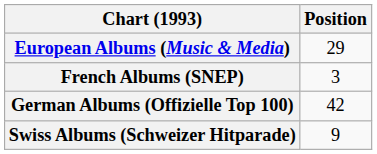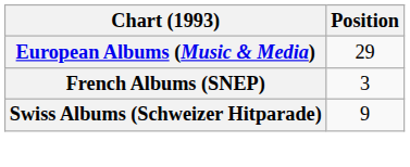- row: German Albums (Offizielle Top 100) | 42
